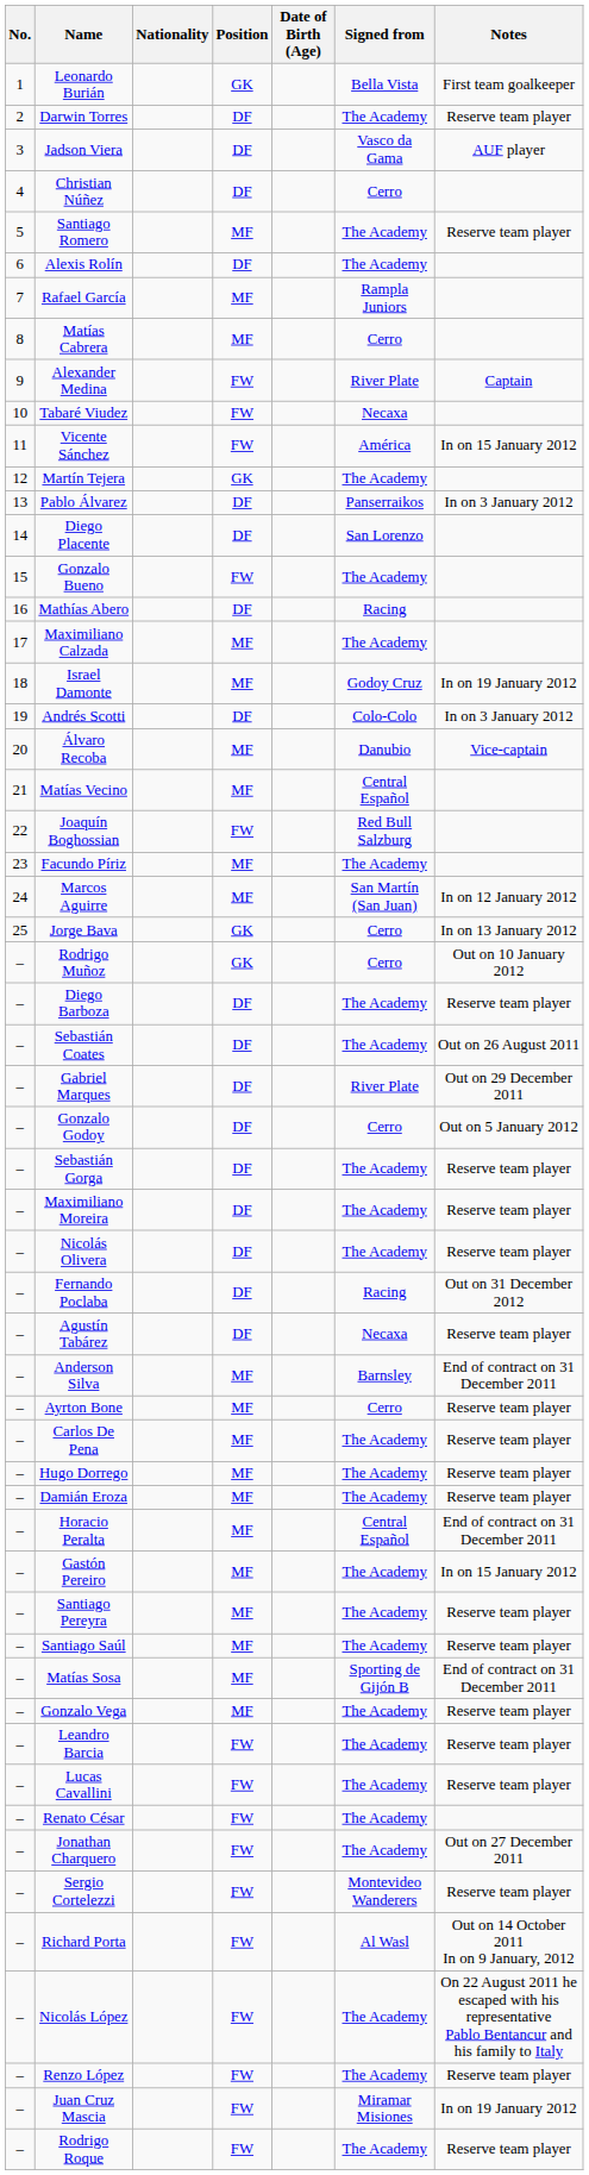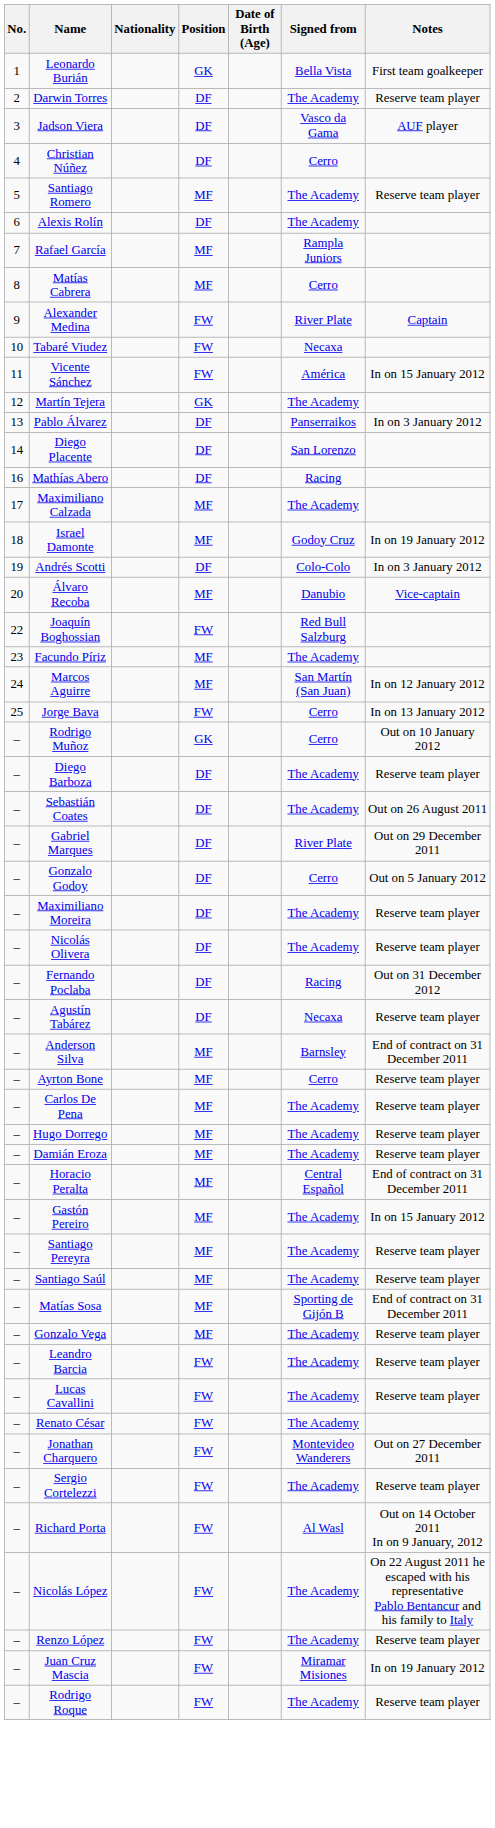- row: 15 | Gonzalo Bueno | FW | The Academy
- row: 21 | Matías Vecino | MF | Central Español
Jorge Bava | Position: GK -> FW
- row: – | Sebastián Gorga | DF | The Academy | Reserve team player
Jonathan Charquero | Signed from: The Academy -> Montevideo Wanderers
Sergio Cortelezzi | Signed from: Montevideo Wanderers -> The Academy
